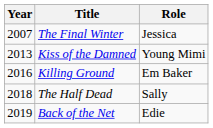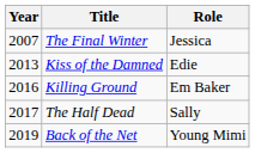Kiss of the Damned | Role: Young Mimi -> Edie
The Half Dead | Year: 2018 -> 2017
Back of the Net | Role: Edie -> Young Mimi
